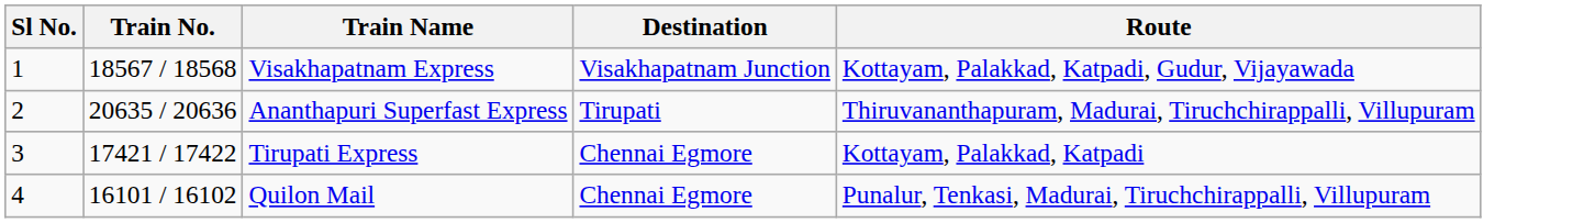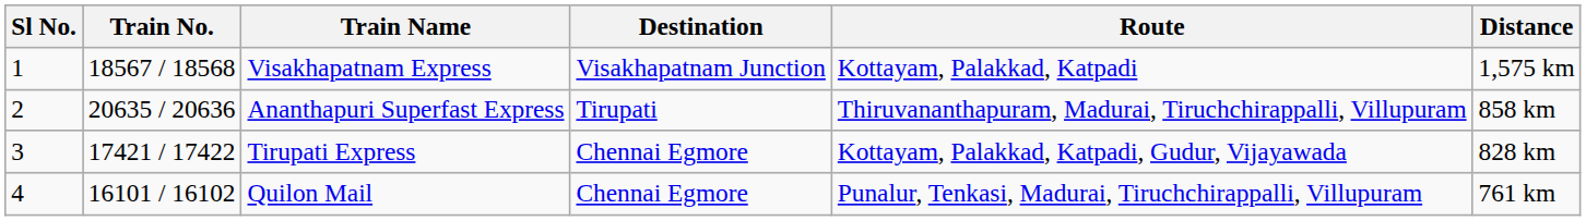+ column: Distance | 1,575 km | 858 km | 828 km | 761 km
Visakhapatnam Express | Route: Kottayam, Palakkad, Katpadi, Gudur, Vijayawada -> Kottayam, Palakkad, Katpadi
Tirupati Express | Route: Kottayam, Palakkad, Katpadi -> Kottayam, Palakkad, Katpadi, Gudur, Vijayawada
